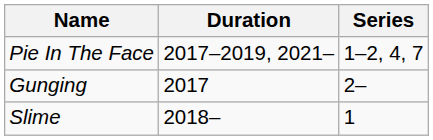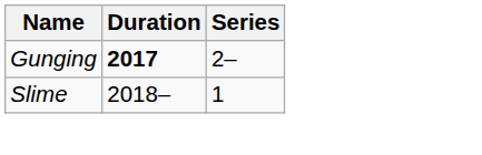- row: Pie In The Face | 2017–2019, 2021– | 1–2, 4, 7
Gunging | Duration: normal -> bold
